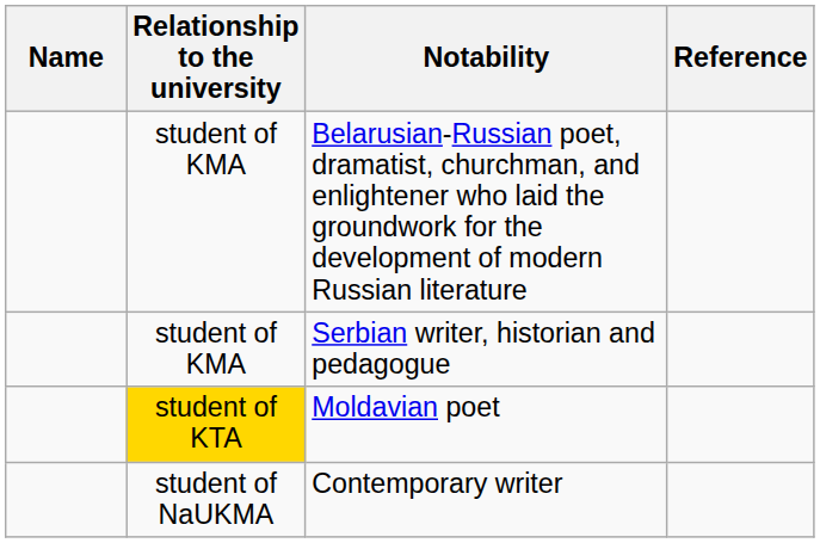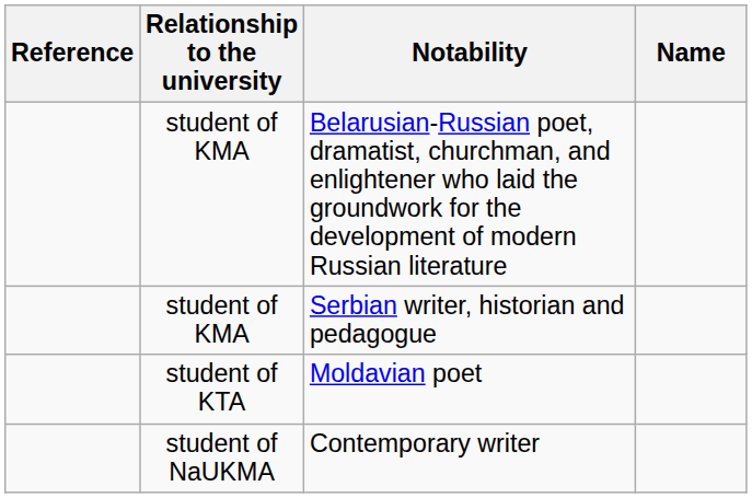columns swapped: Name <-> Reference
Moldavian poet | Relationship to the university: gold background -> no background
